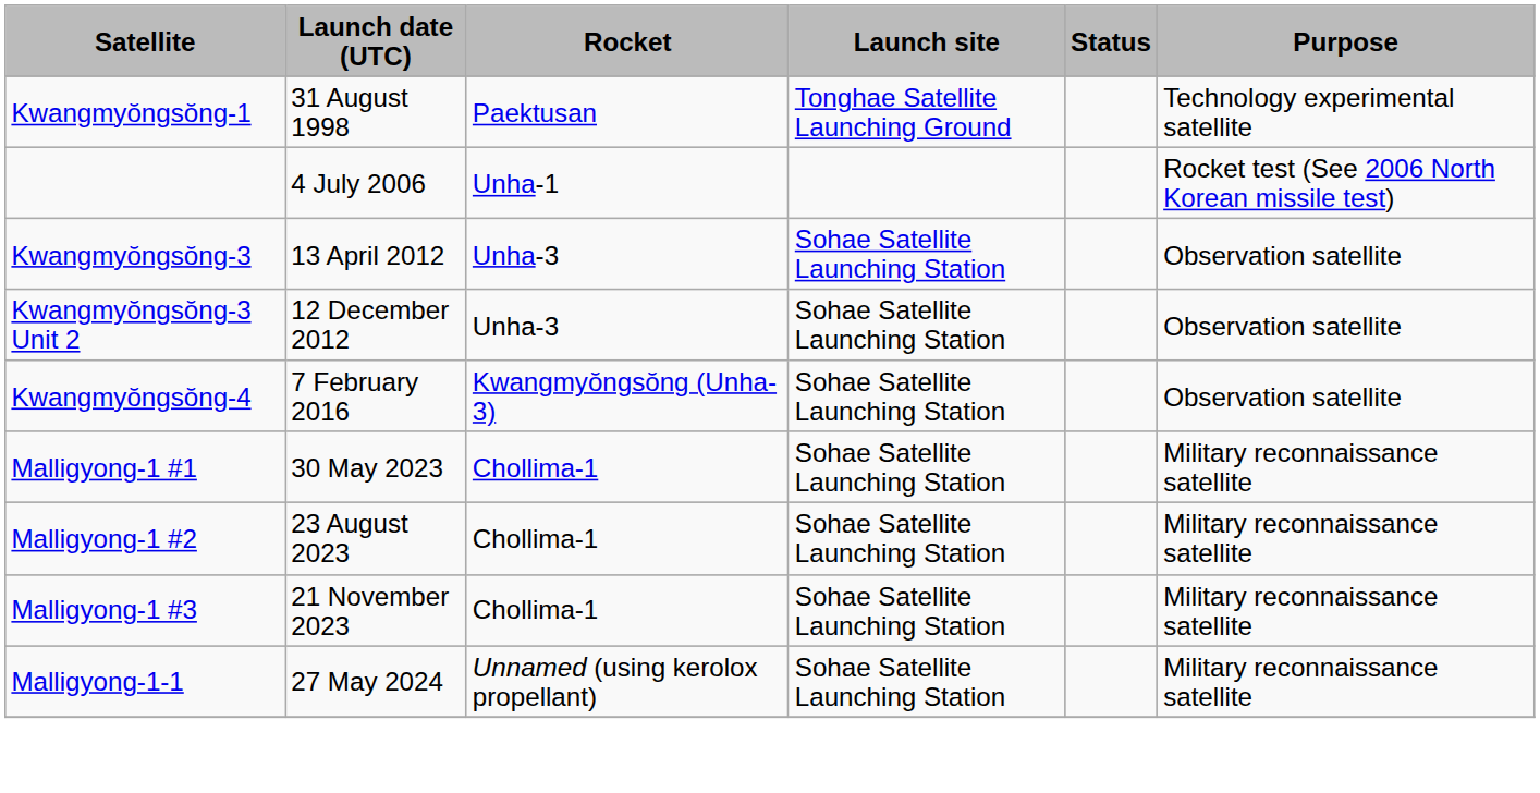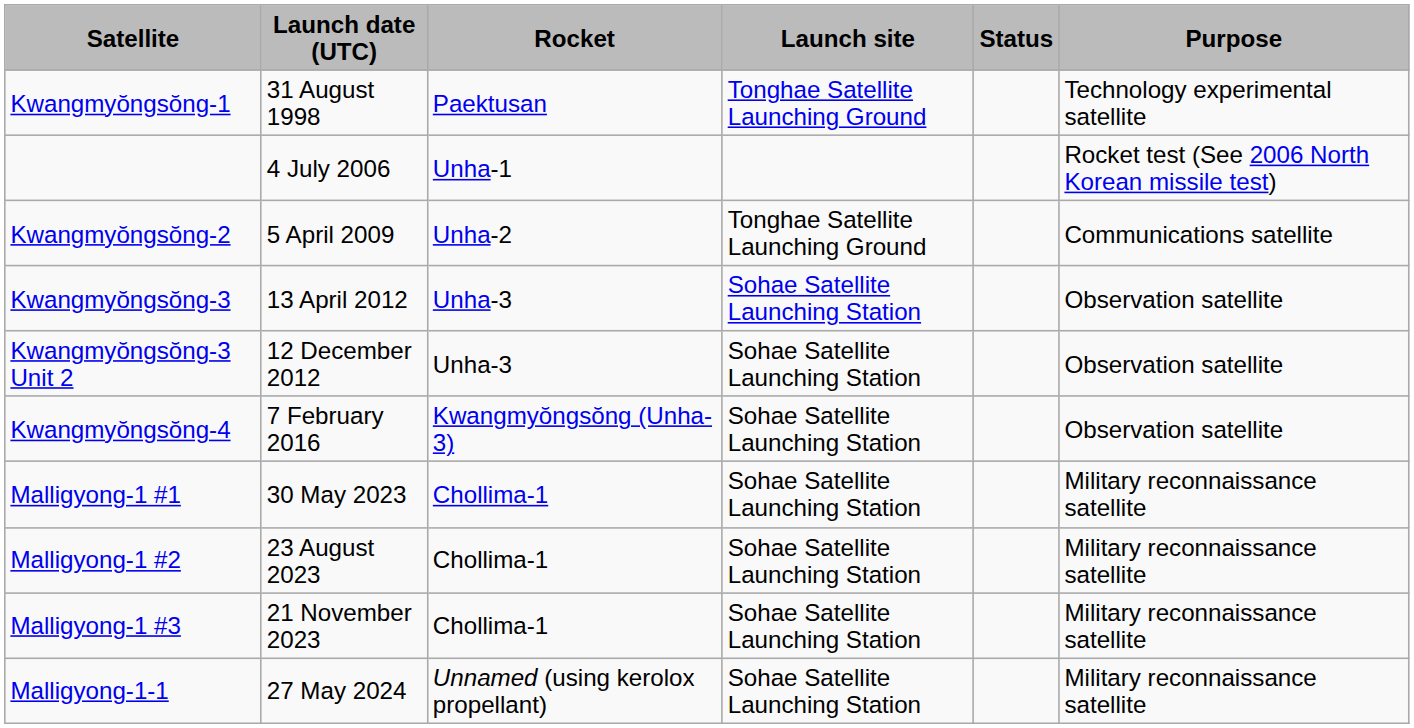+ row: Kwangmyŏngsŏng-2 | 5 April 2009 | Unha-2 | Tonghae Satellite Launching Ground | Communications satellite
